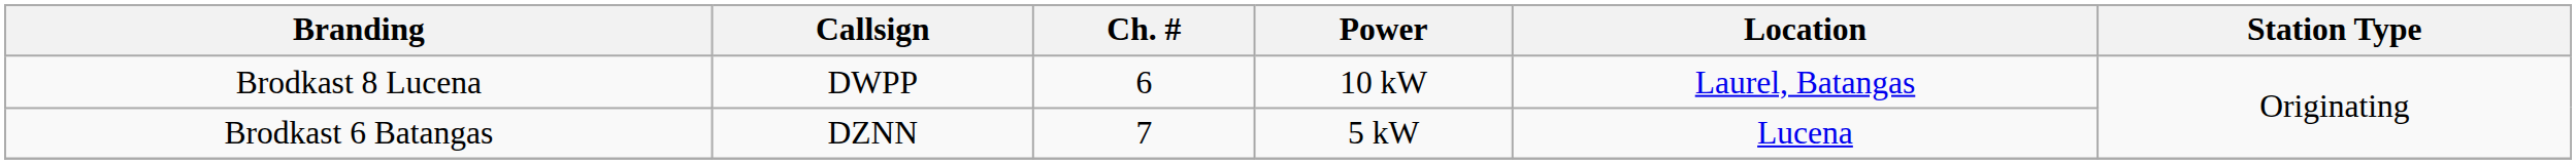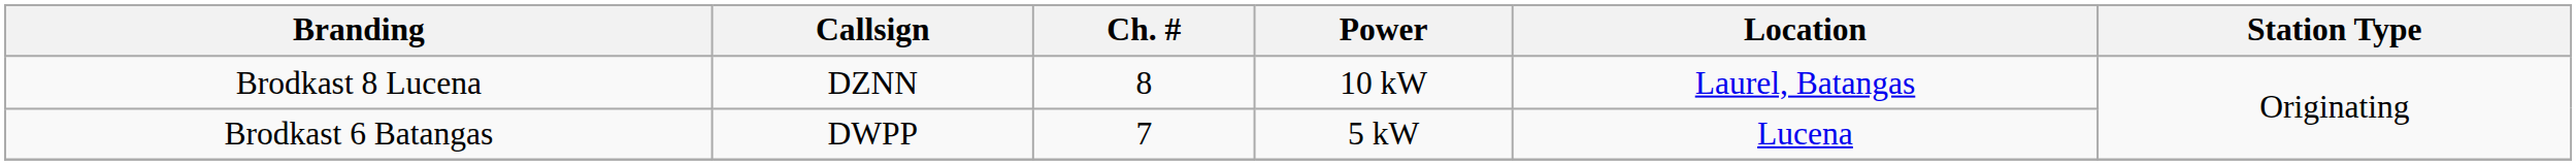Brodkast 8 Lucena | Callsign: DWPP -> DZNN
Brodkast 8 Lucena | Ch. #: 6 -> 8
Brodkast 6 Batangas | Callsign: DZNN -> DWPP
